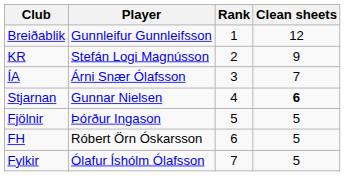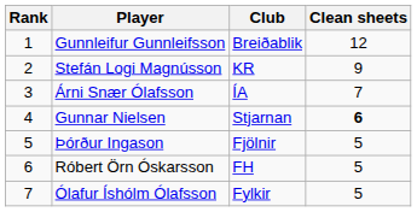columns swapped: Rank <-> Club
